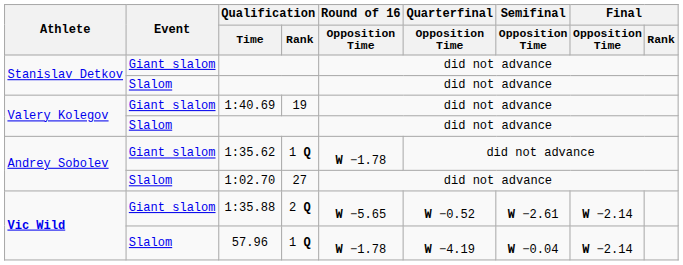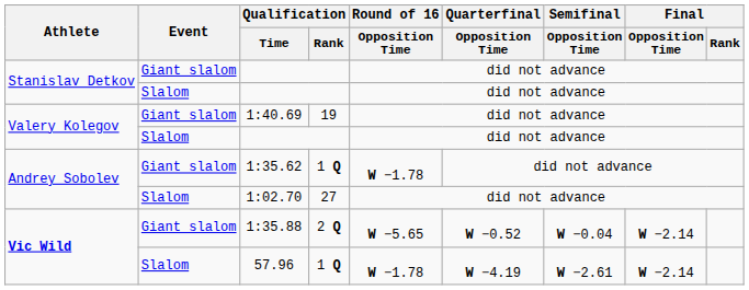1:35.88 | Semifinal / Opposition Time: W −2.61 -> W −0.04
57.96 | Semifinal / Opposition Time: W −0.04 -> W −2.61
